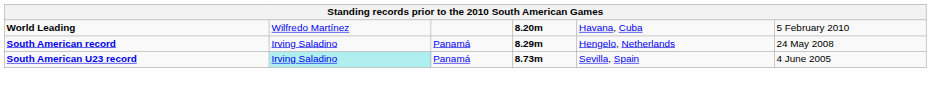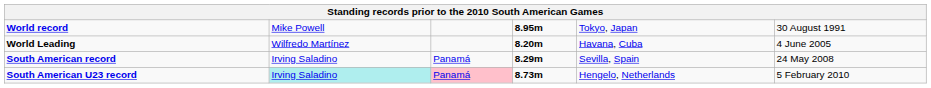+ row: World record | Mike Powell | 8.95m | Tokyo, Japan | 30 August 1991
World Leading | column 6: 5 February 2010 -> 4 June 2005
South American record | column 5: Hengelo, Netherlands -> Sevilla, Spain
South American U23 record | column 3: no background -> pink background
South American U23 record | column 5: Sevilla, Spain -> Hengelo, Netherlands
South American U23 record | column 6: 4 June 2005 -> 5 February 2010
